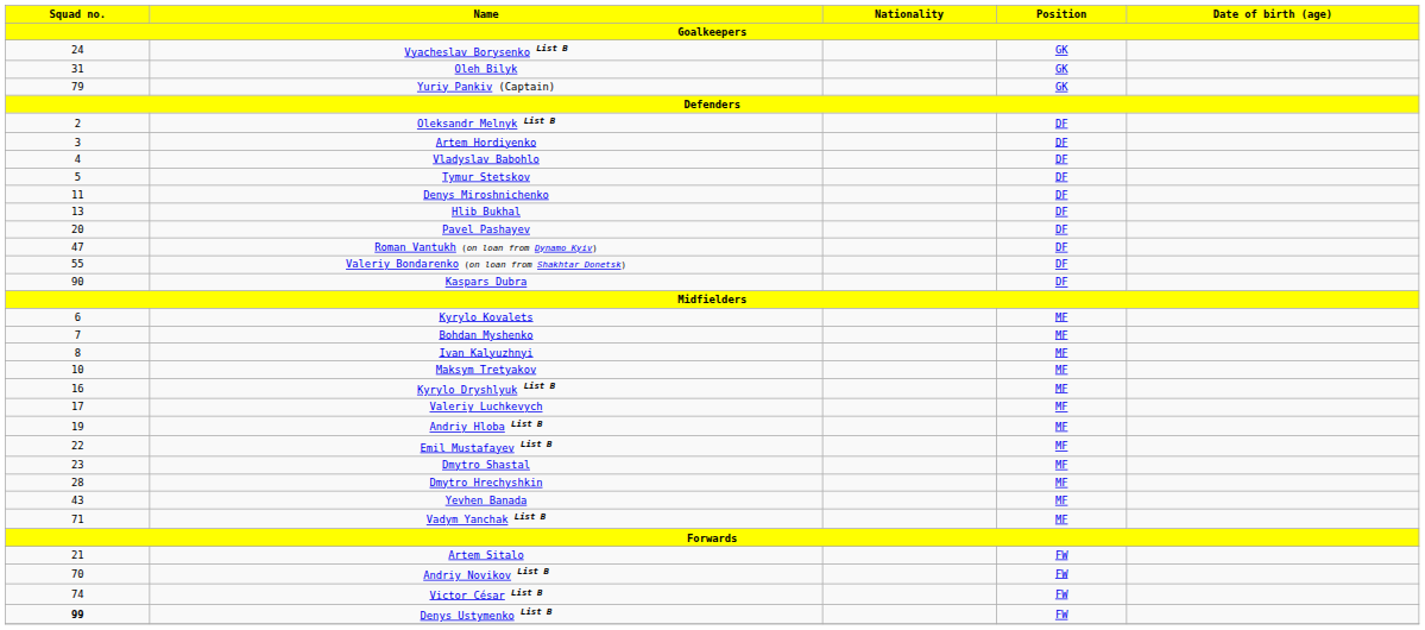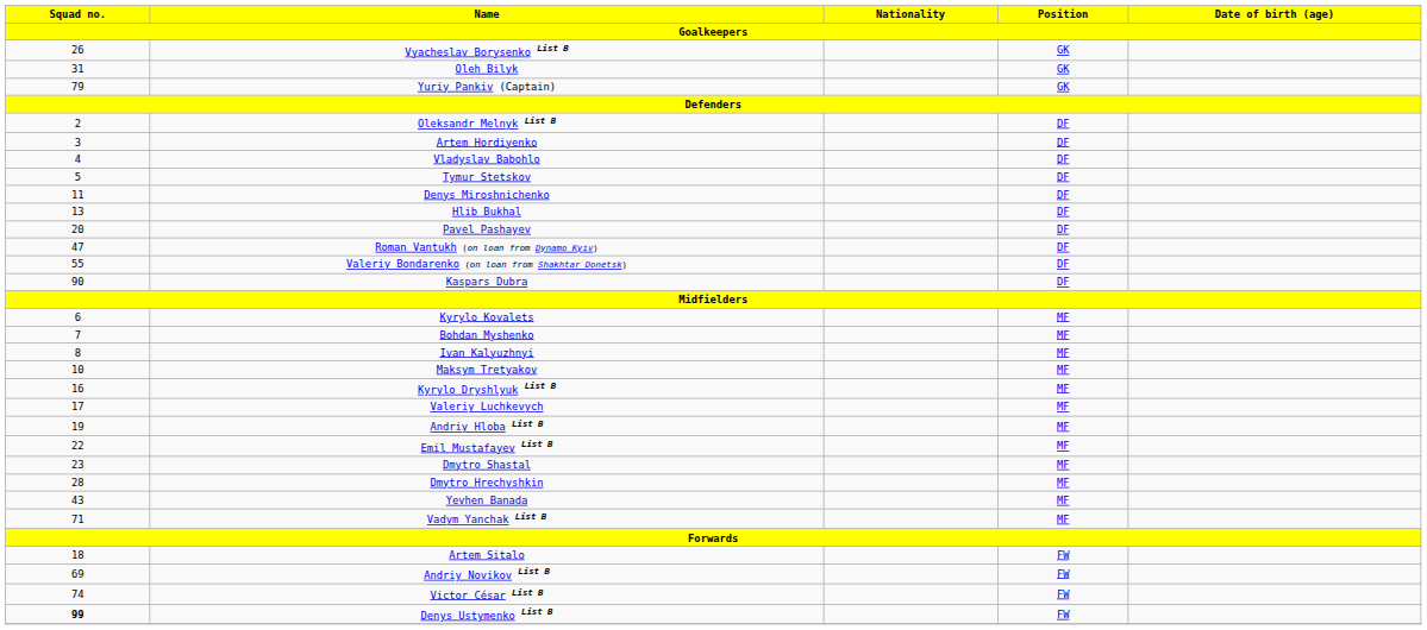Vyacheslav Borysenko List B | Squad no. / Goalkeepers: 24 -> 26
Artem Sitalo | Squad no. / Goalkeepers: 21 -> 18
Andriy Novikov List B | Squad no. / Goalkeepers: 70 -> 69
